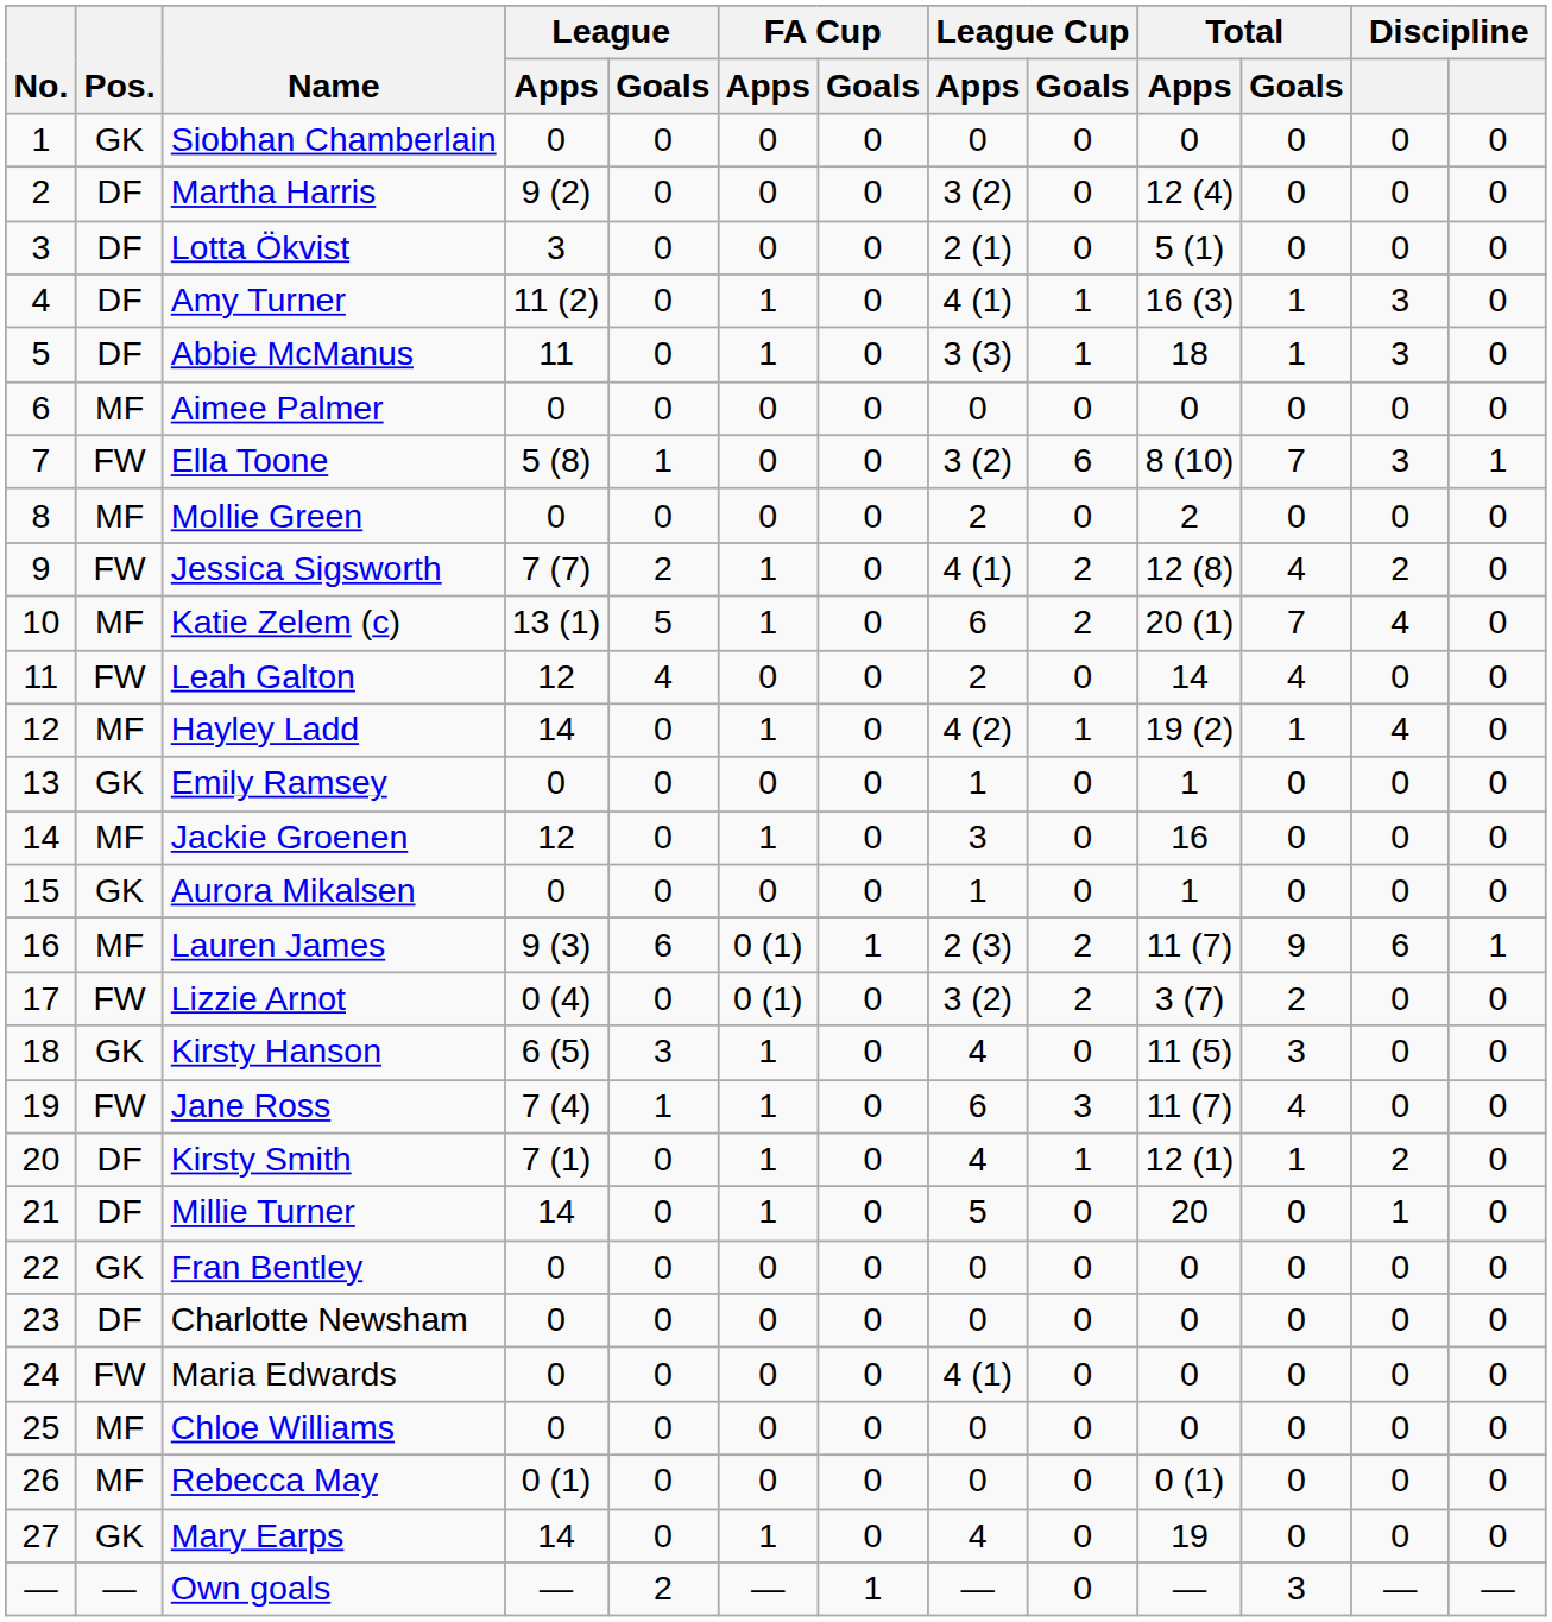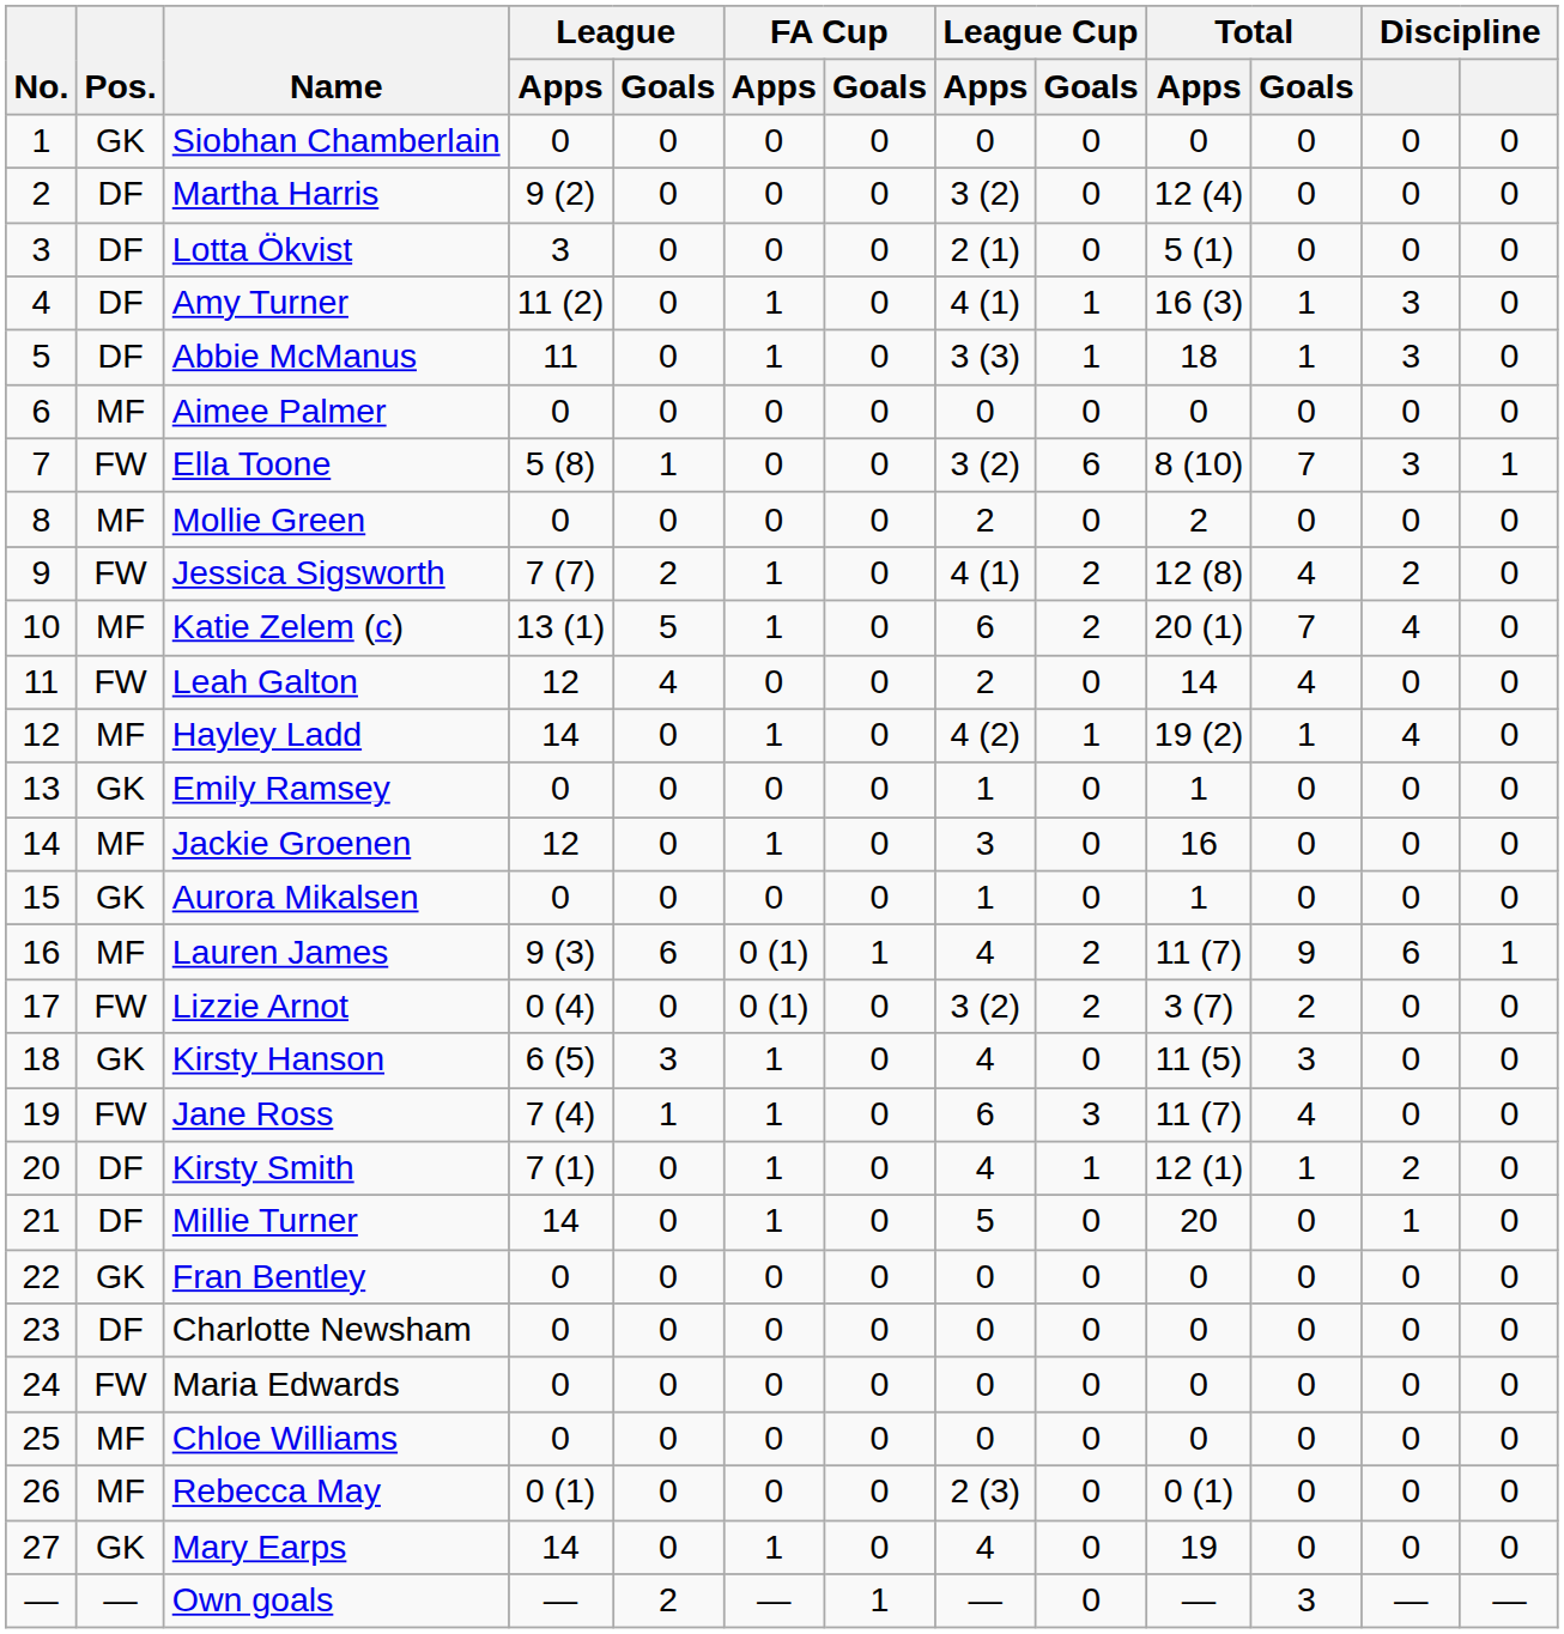Lauren James | League Cup / Apps: 2 (3) -> 4
Maria Edwards | League Cup / Apps: 4 (1) -> 0
Rebecca May | League Cup / Apps: 0 -> 2 (3)
